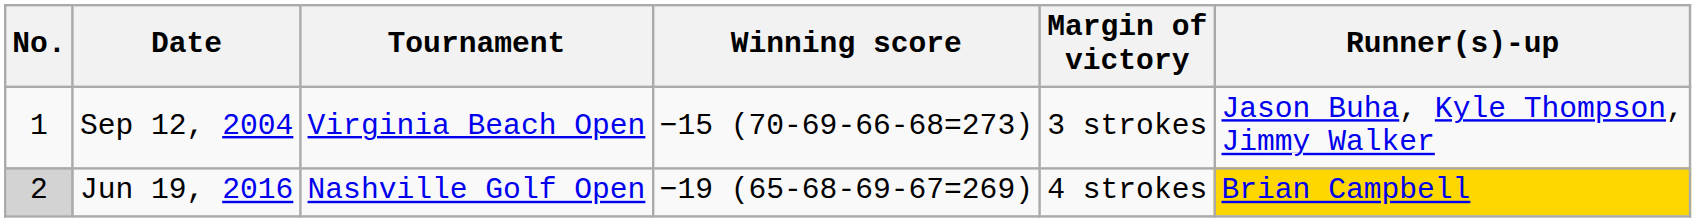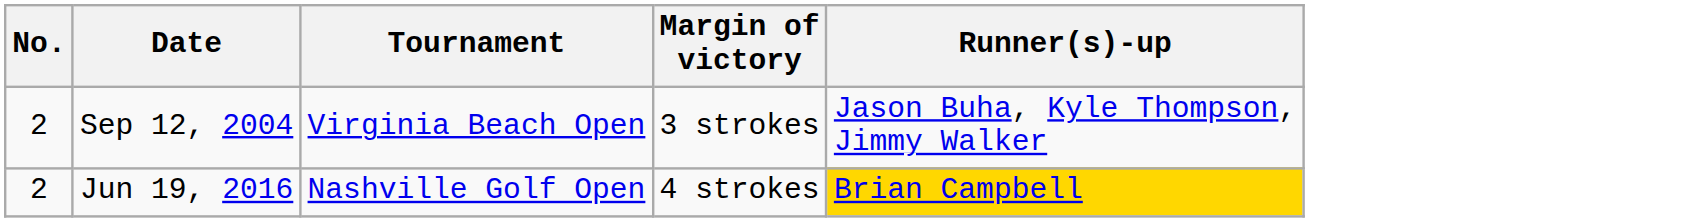- column: Winning score | −15 (70-69-66-68=273) | −19 (65-68-69-67=269)
Sep 12, 2004 | No.: 1 -> 2
Jun 19, 2016 | No.: lightgrey background -> no background
